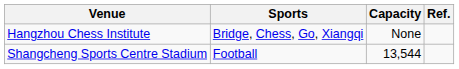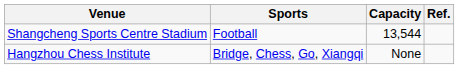rows swapped: Hangzhou Chess Institute <-> Shangcheng Sports Centre Stadium
